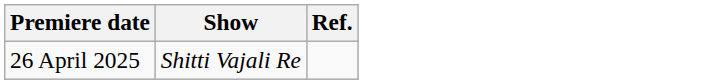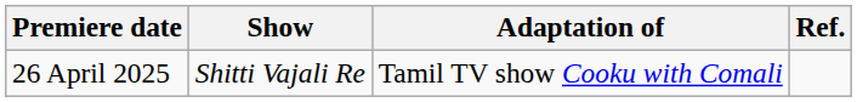+ column: Adaptation of | Tamil TV show Cooku with Comali
